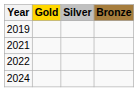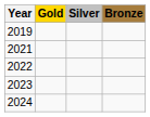+ row: 2023
